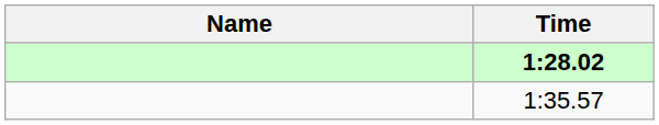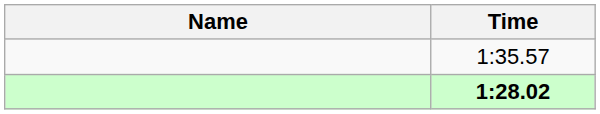rows swapped: 1:28.02 <-> 1:35.57
